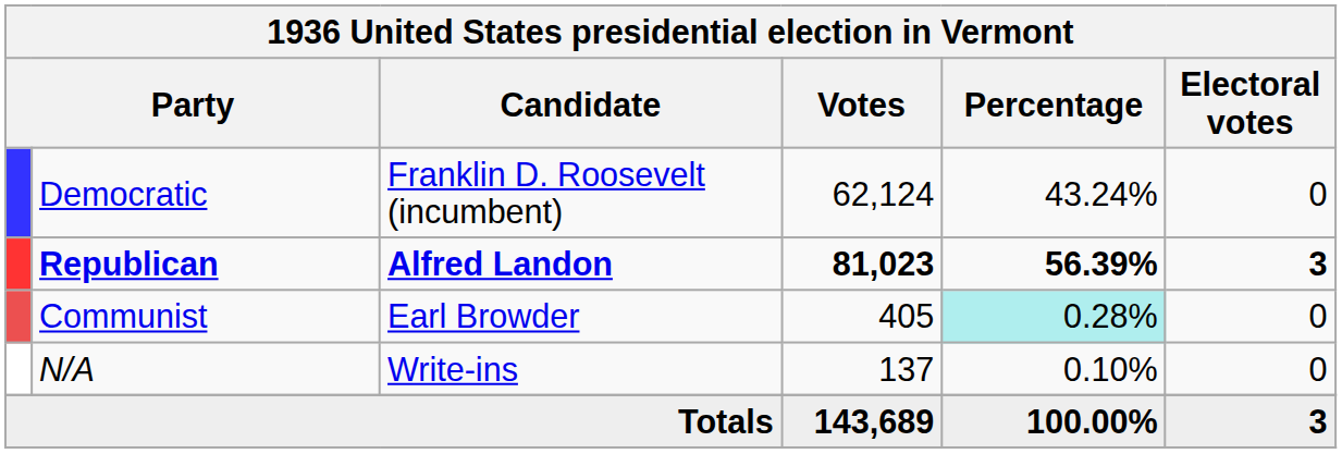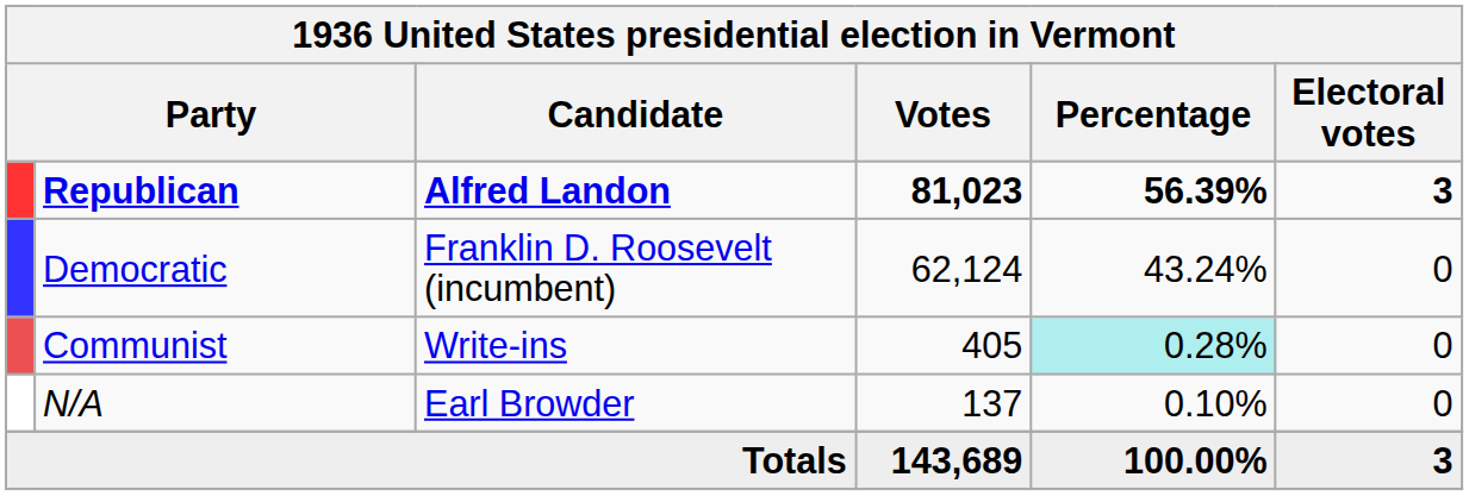rows swapped: Republican <-> Democratic
Communist | Candidate: Earl Browder -> Write-ins
N/A | Candidate: Write-ins -> Earl Browder
